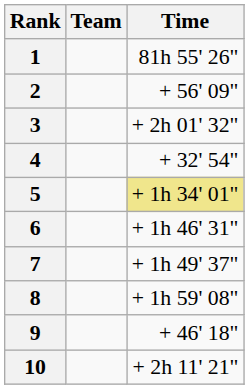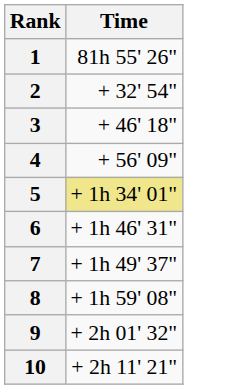- column: Team
2 | Time: + 56' 09" -> + 32' 54"
3 | Time: + 2h 01' 32" -> + 46' 18"
4 | Time: + 32' 54" -> + 56' 09"
9 | Time: + 46' 18" -> + 2h 01' 32"
